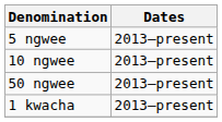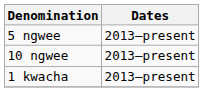- row: 50 ngwee | 2013–present
